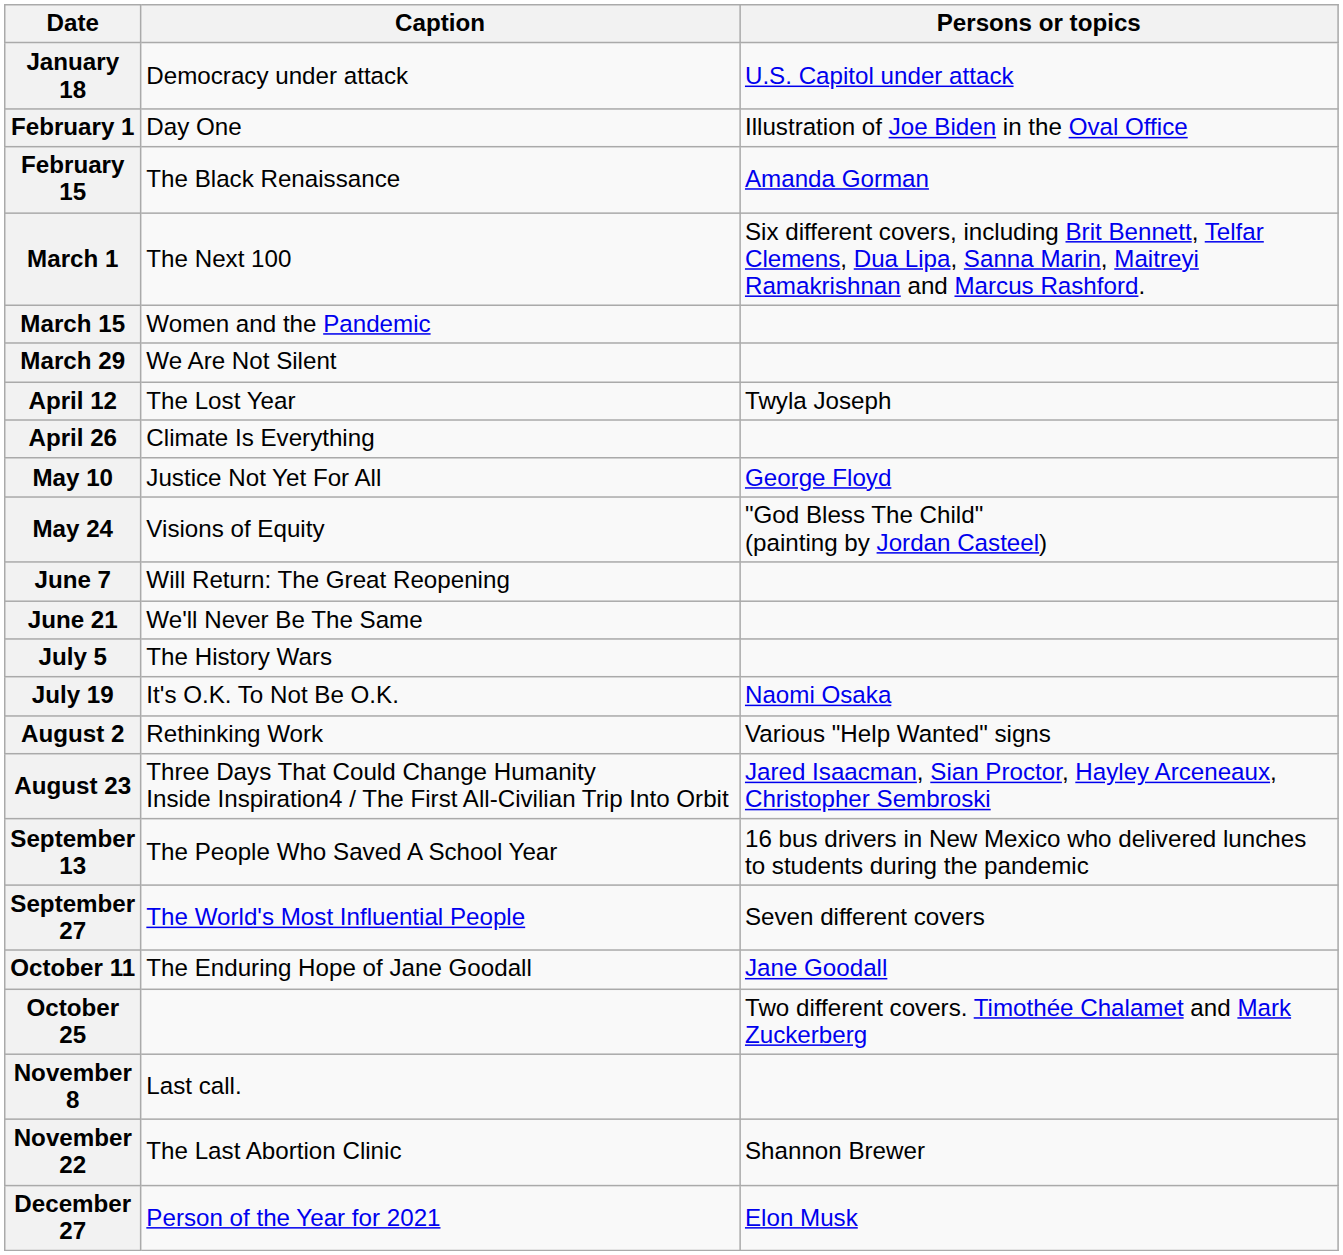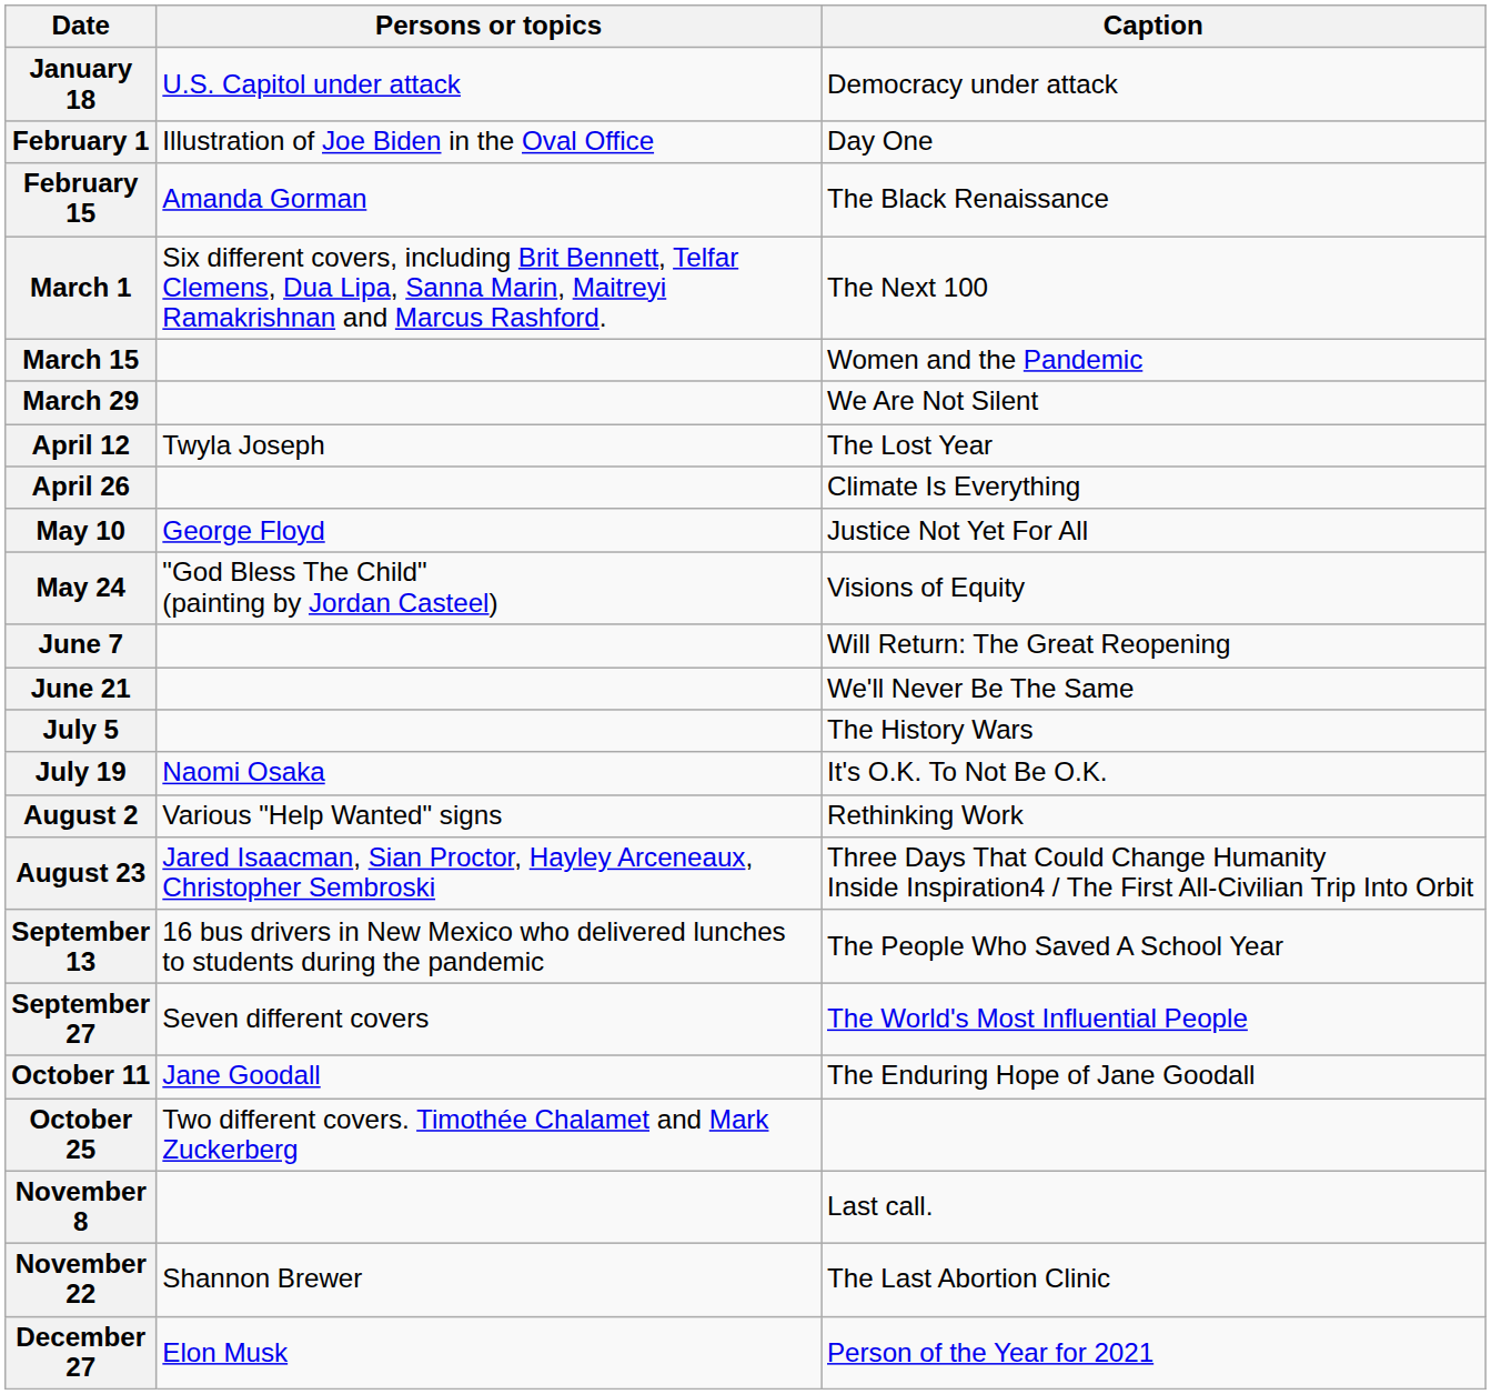columns swapped: Persons or topics <-> Caption
